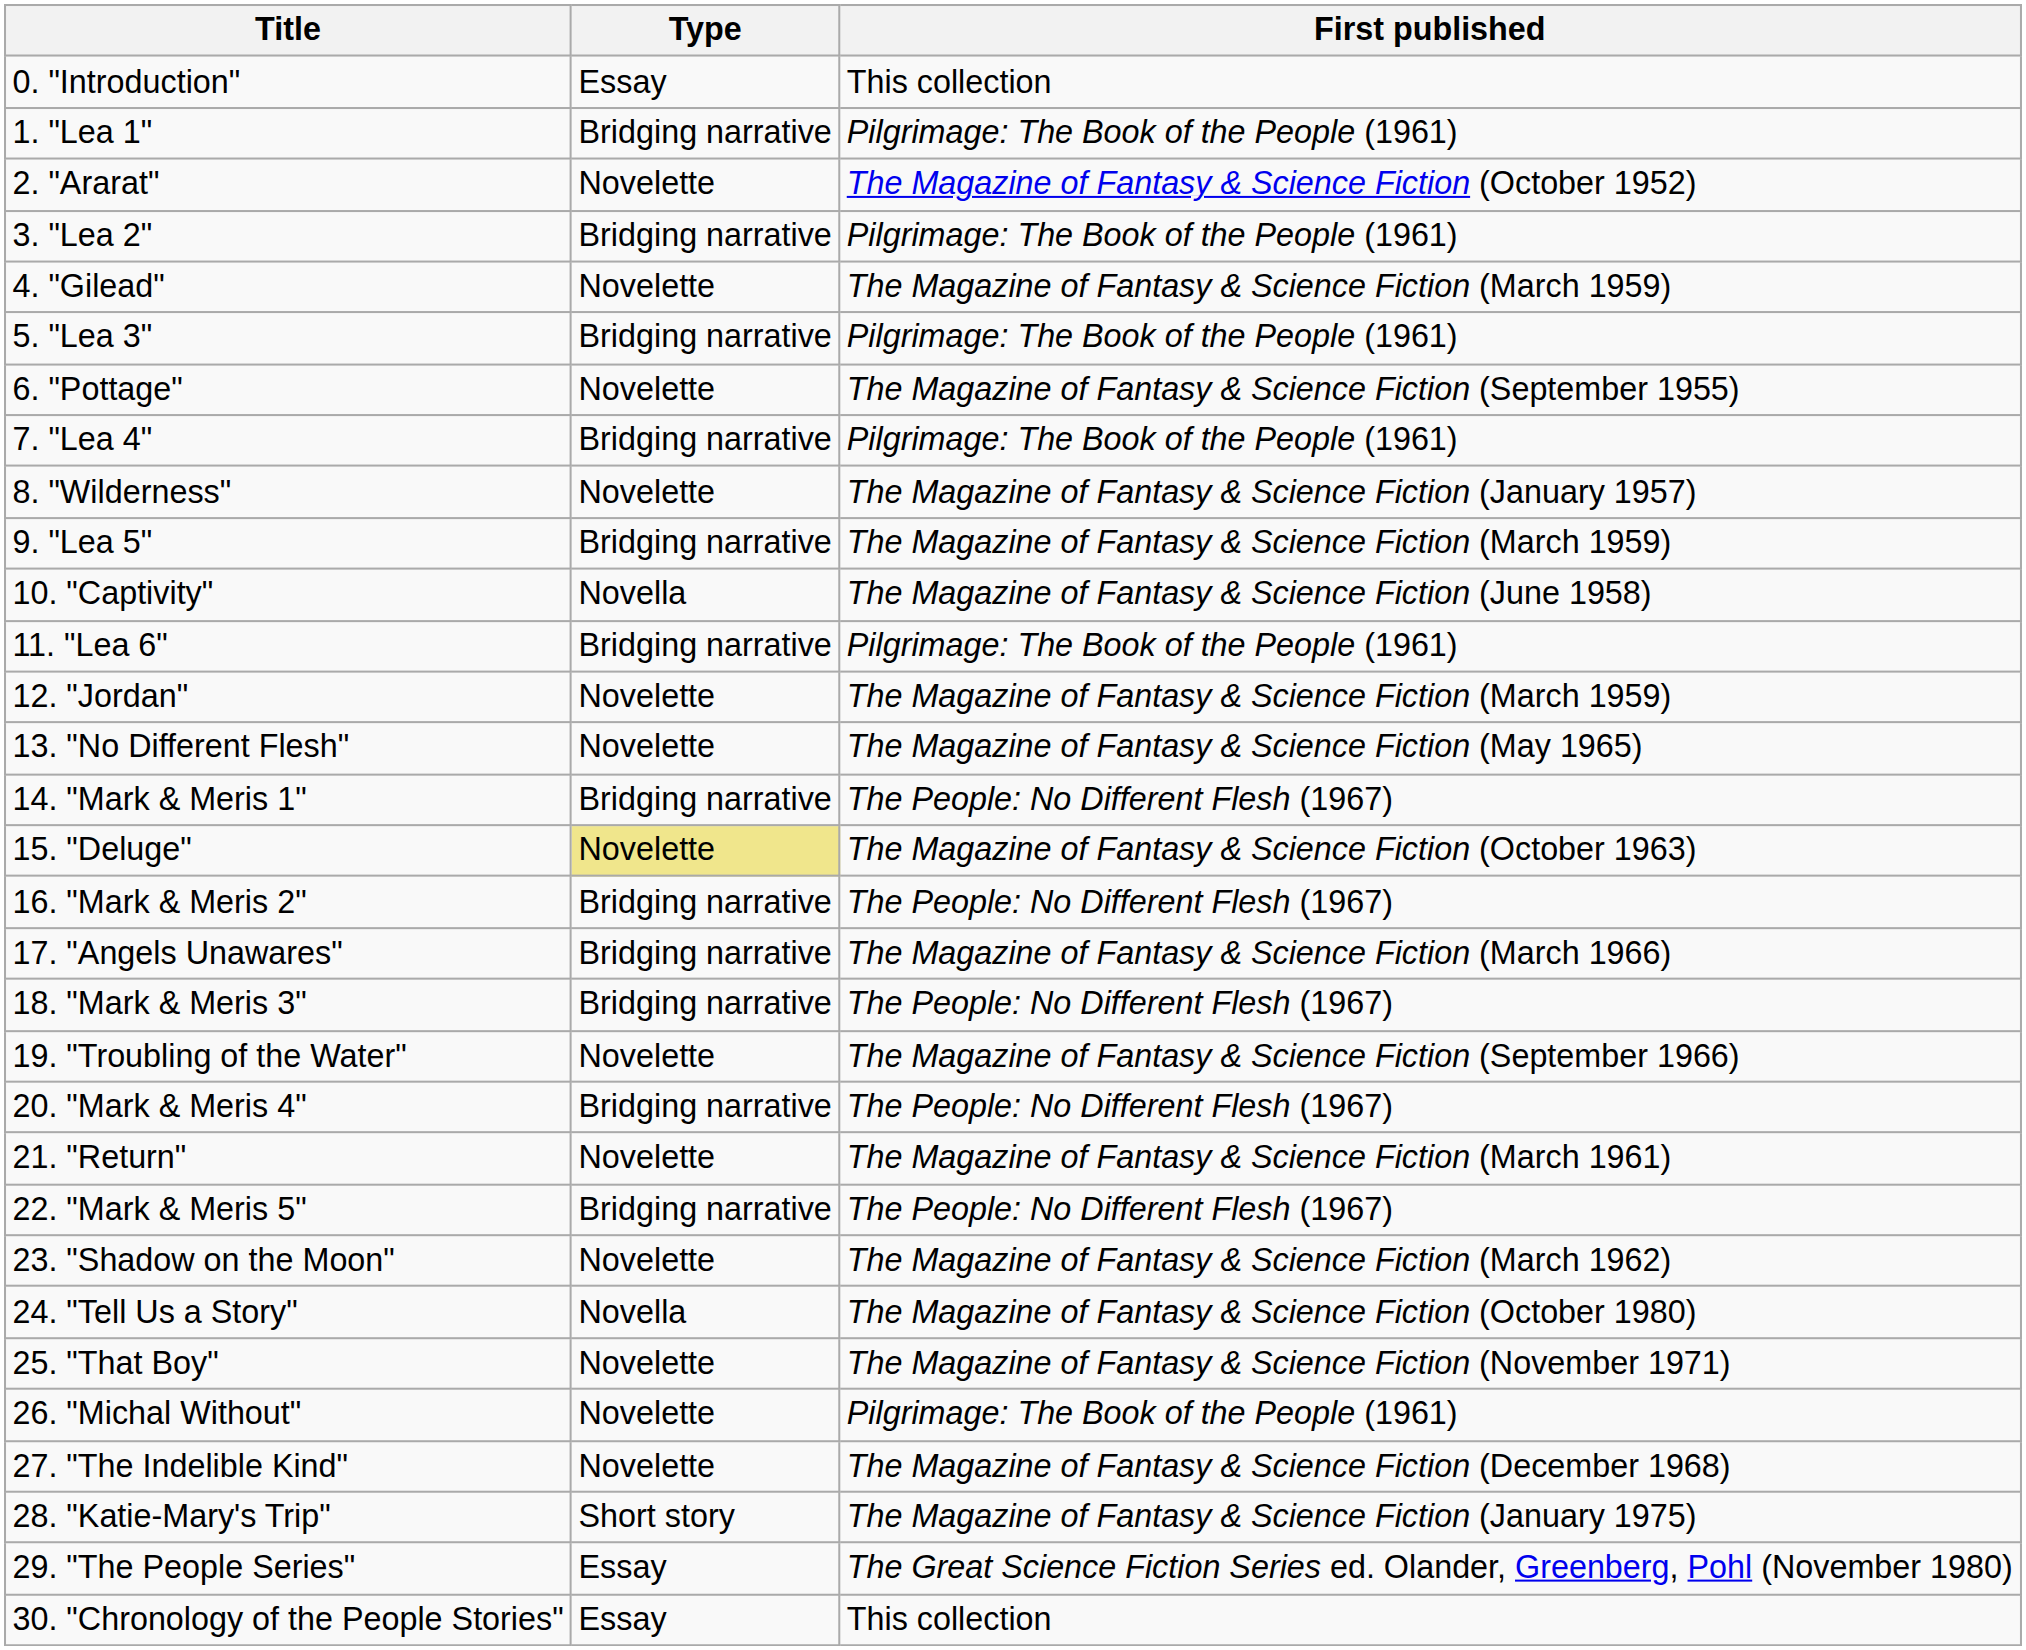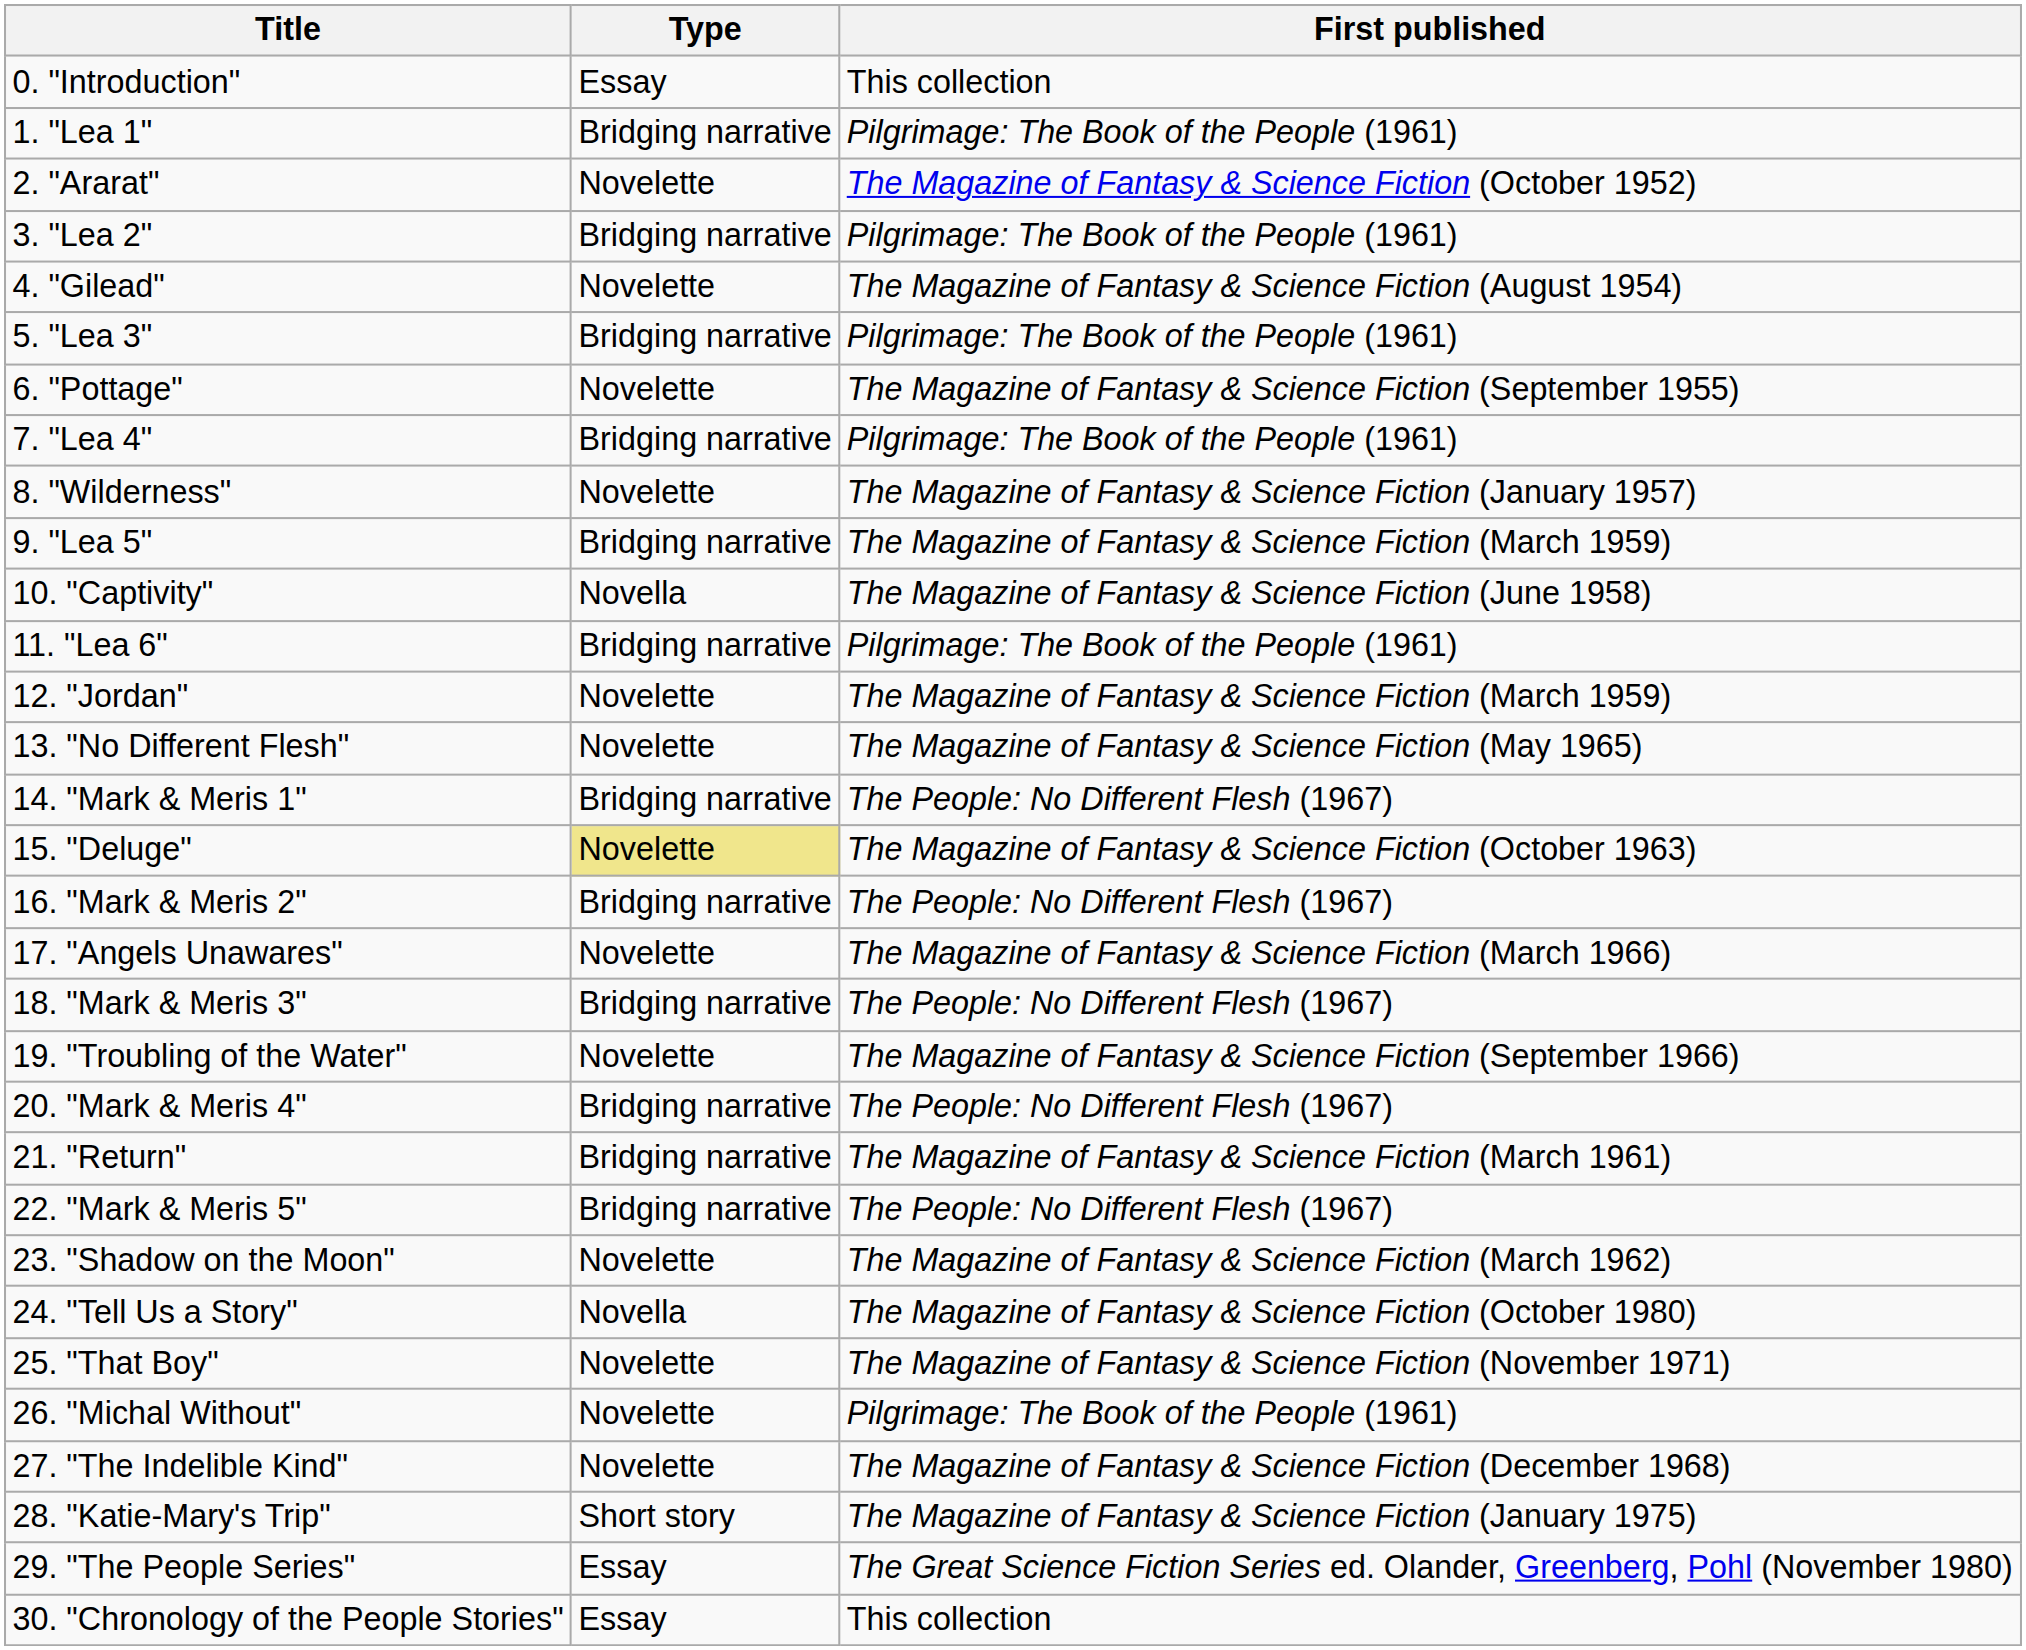4. "Gilead" | First published: The Magazine of Fantasy & Science Fiction (March 1959) -> The Magazine of Fantasy & Science Fiction (August 1954)
17. "Angels Unawares" | Type: Bridging narrative -> Novelette
21. "Return" | Type: Novelette -> Bridging narrative
